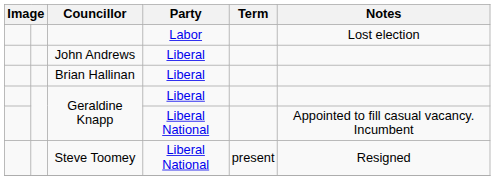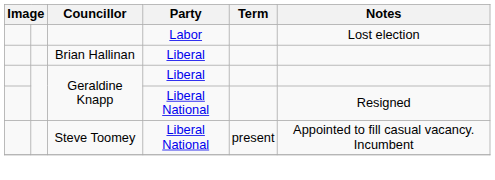- row: John Andrews | Liberal
Geraldine Knapp / Liberal National | Notes: Appointed to fill casual vacancy. Incumbent -> Resigned
Steve Toomey | Notes: Resigned -> Appointed to fill casual vacancy. Incumbent
